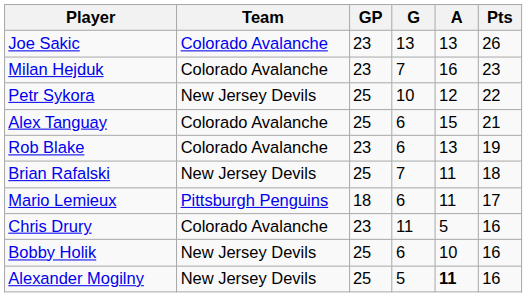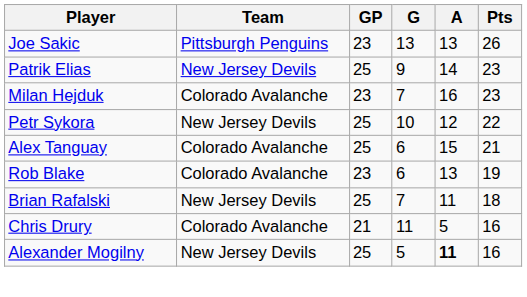Joe Sakic | Team: Colorado Avalanche -> Pittsburgh Penguins
+ row: Patrik Elias | New Jersey Devils | 25 | 9 | 14 | 23
- row: Mario Lemieux | Pittsburgh Penguins | 18 | 6 | 11 | 17
Chris Drury | GP: 23 -> 21
- row: Bobby Holik | New Jersey Devils | 25 | 6 | 10 | 16
